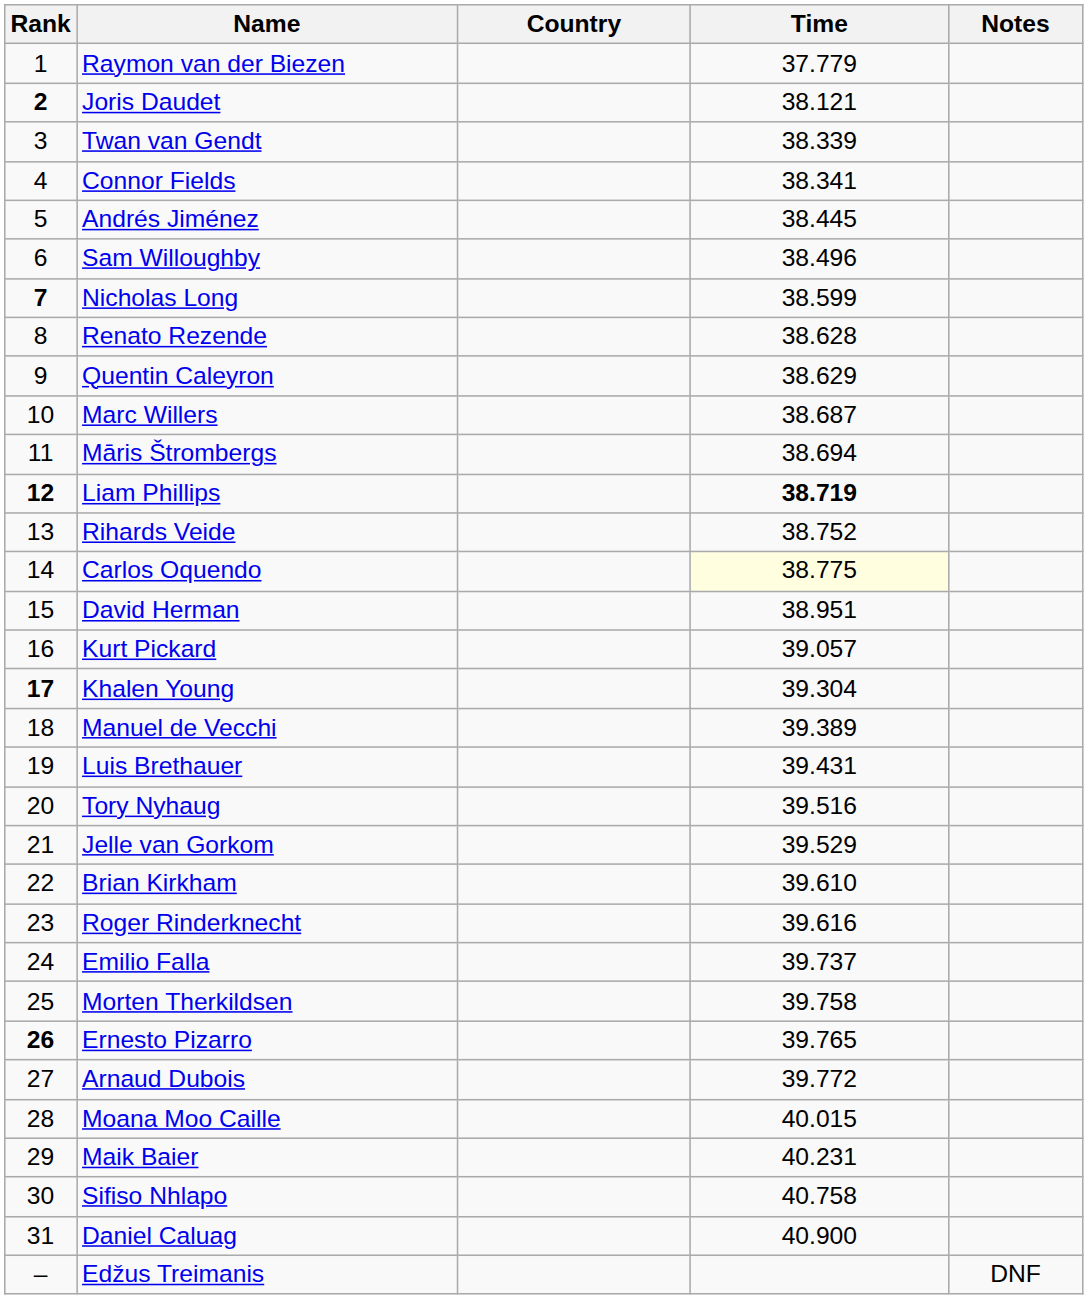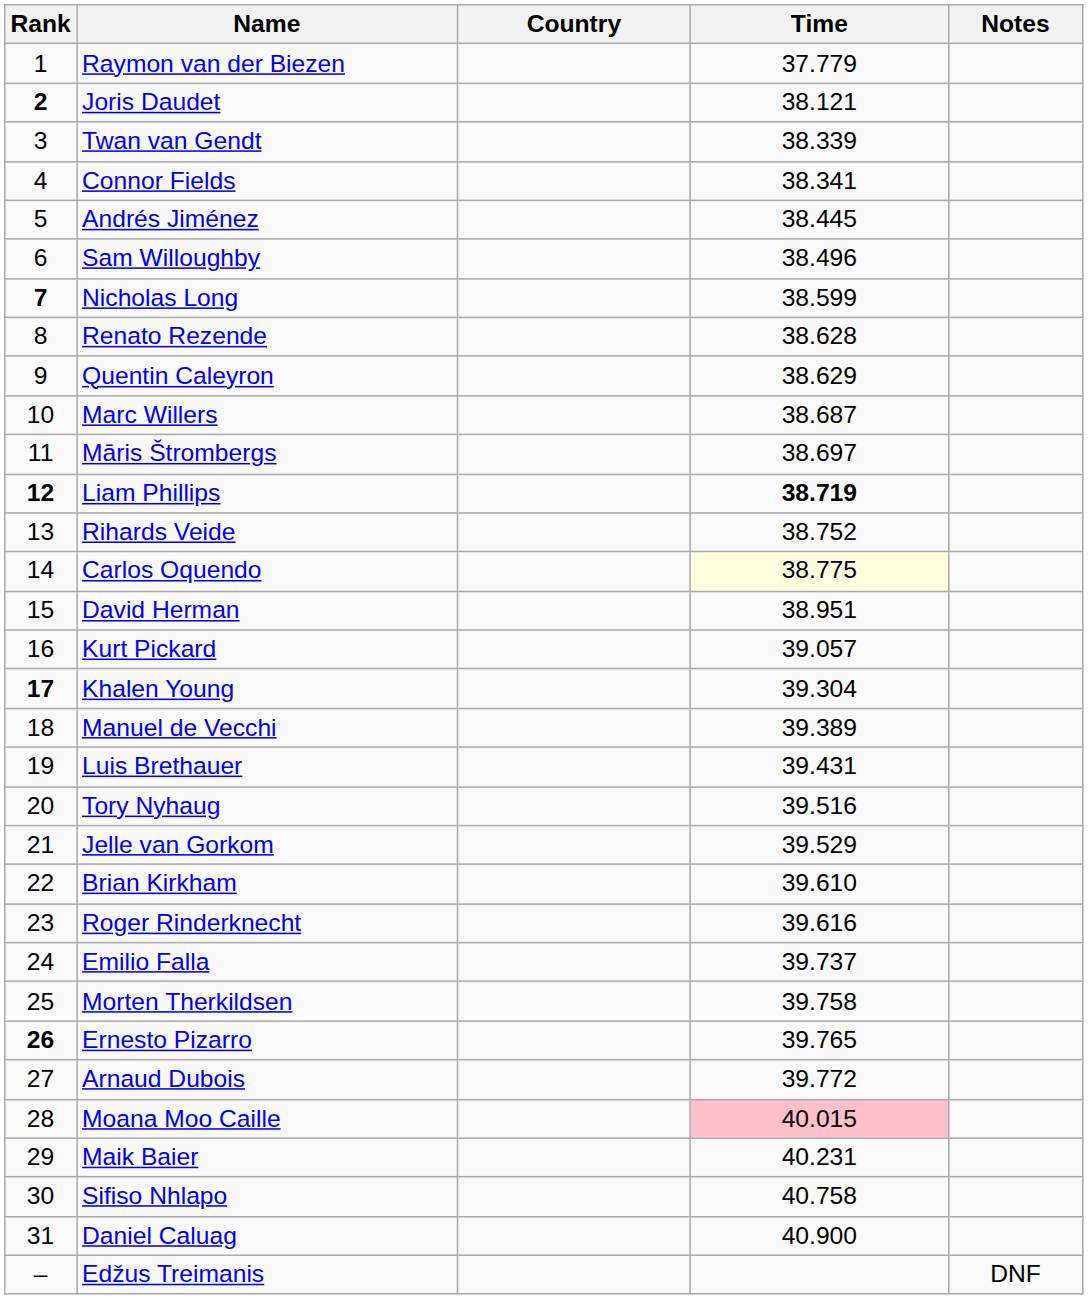Māris Štrombergs | Time: 38.694 -> 38.697
Moana Moo Caille | Time: no background -> pink background
